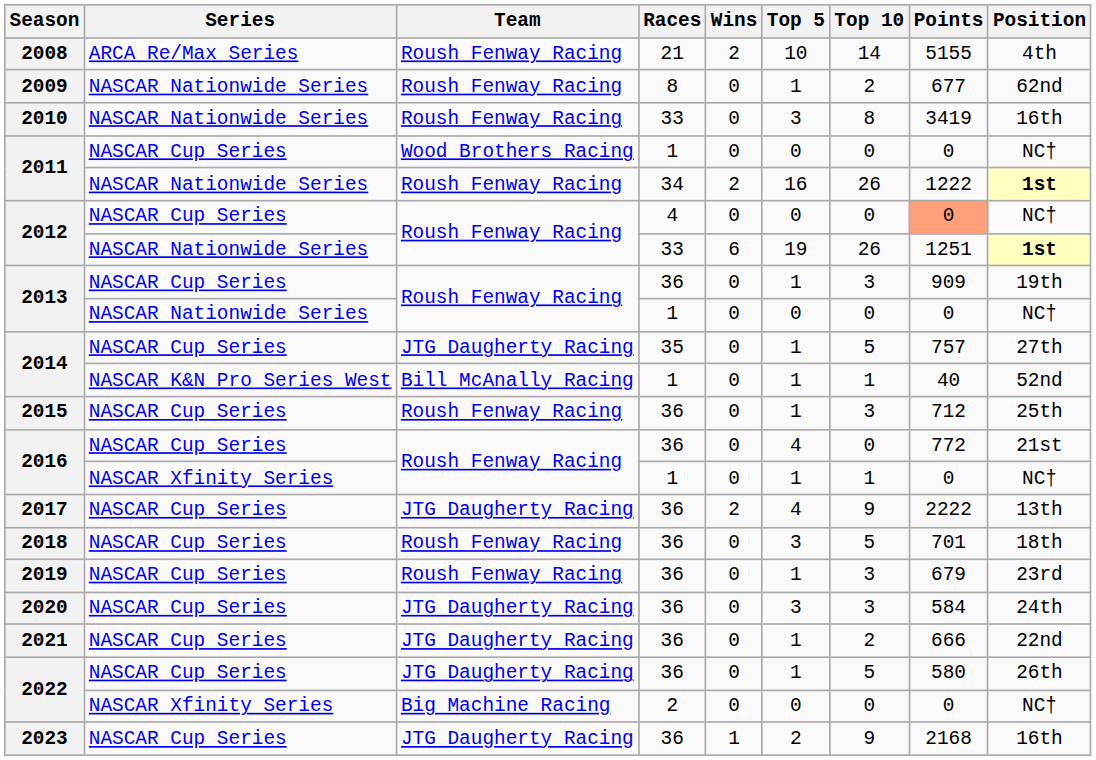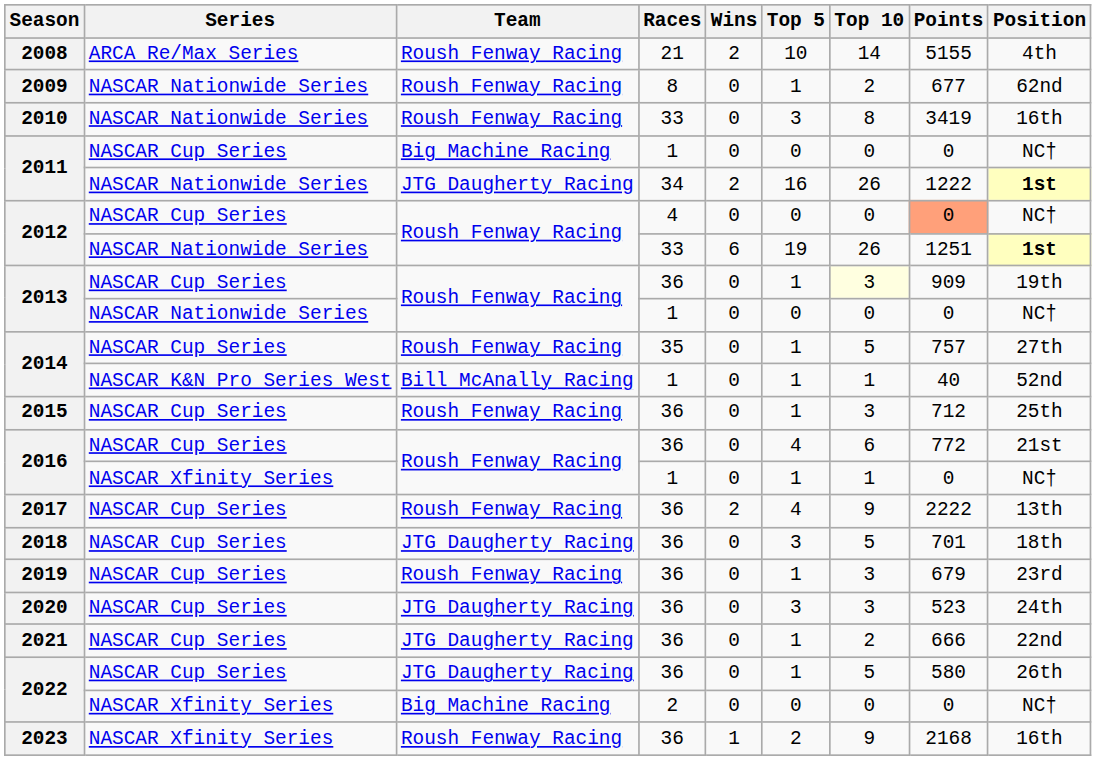2011 / 1 | Team: Wood Brothers Racing -> Big Machine Racing
2011 / 34 | Team: Roush Fenway Racing -> JTG Daugherty Racing
2013 / 36 | Top 10: no background -> lightyellow background
2014 / 35 | Team: JTG Daugherty Racing -> Roush Fenway Racing
2016 / 36 | Top 10: 0 -> 6
2017 | Team: JTG Daugherty Racing -> Roush Fenway Racing
2018 | Team: Roush Fenway Racing -> JTG Daugherty Racing
2020 | Points: 584 -> 523
2023 | Series: NASCAR Cup Series -> NASCAR Xfinity Series
2023 | Team: JTG Daugherty Racing -> Roush Fenway Racing
